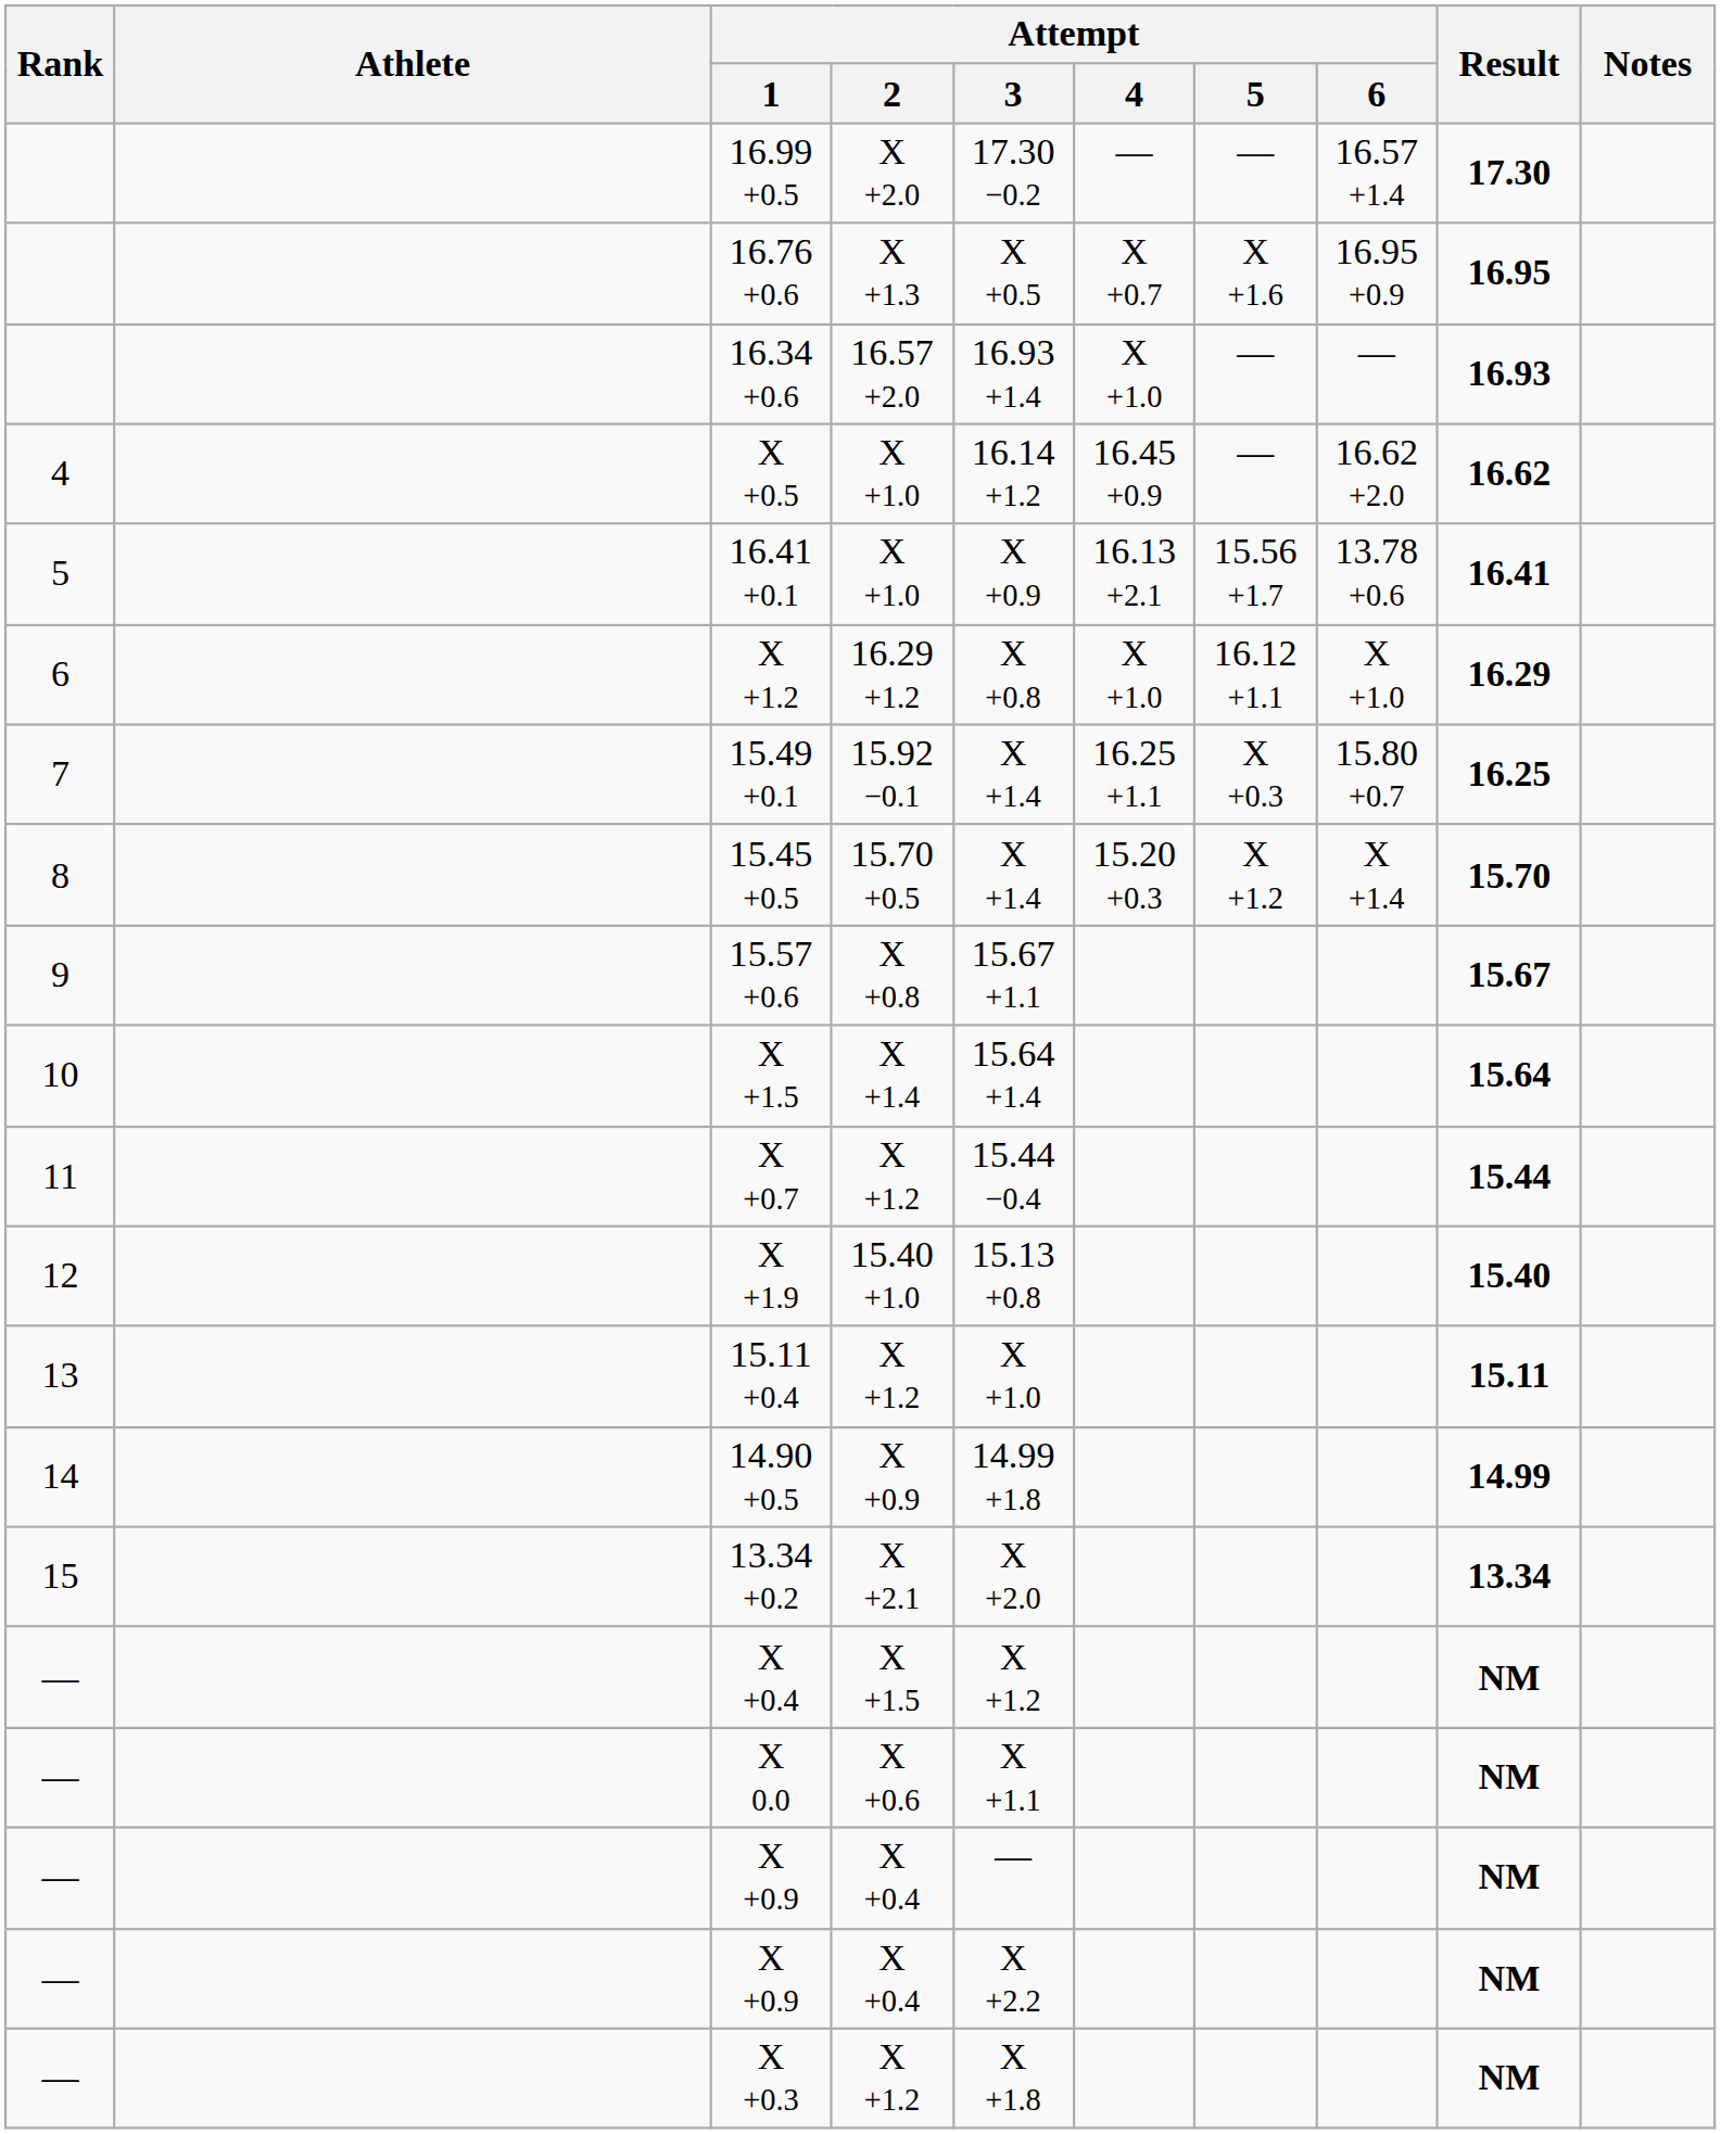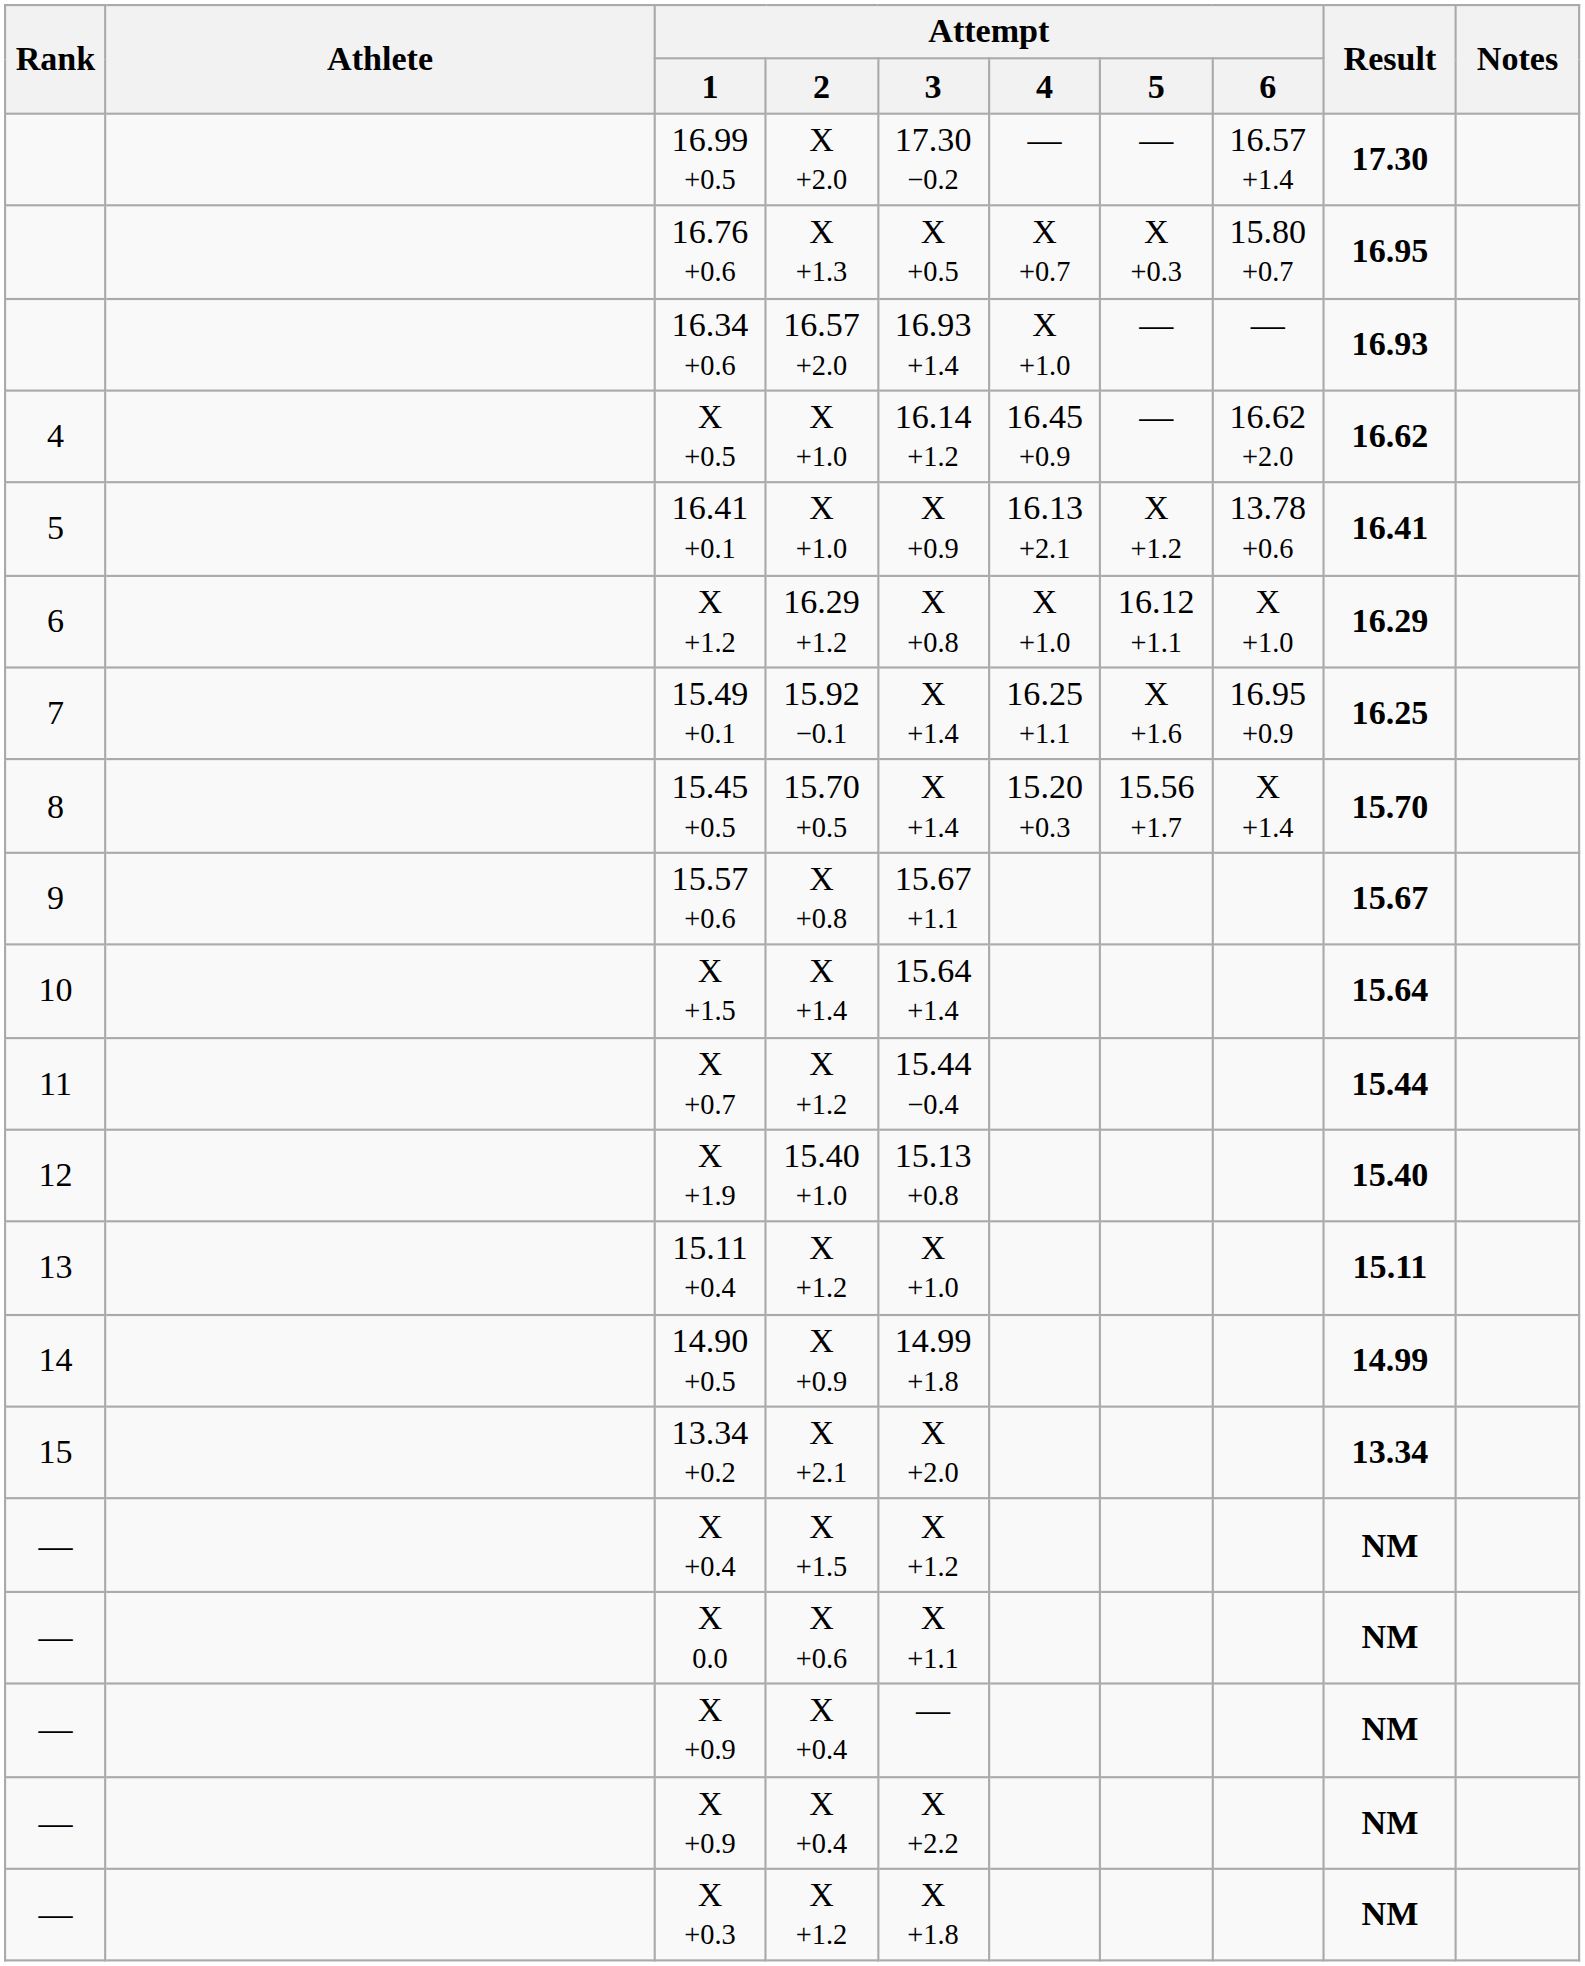16.76 +0.6 | Attempt / 5: X +1.6 -> X +0.3
16.76 +0.6 | Attempt / 6: 16.95 +0.9 -> 15.80 +0.7
16.41 +0.1 | Attempt / 5: 15.56 +1.7 -> X +1.2
15.49 +0.1 | Attempt / 5: X +0.3 -> X +1.6
15.49 +0.1 | Attempt / 6: 15.80 +0.7 -> 16.95 +0.9
15.45 +0.5 | Attempt / 5: X +1.2 -> 15.56 +1.7
